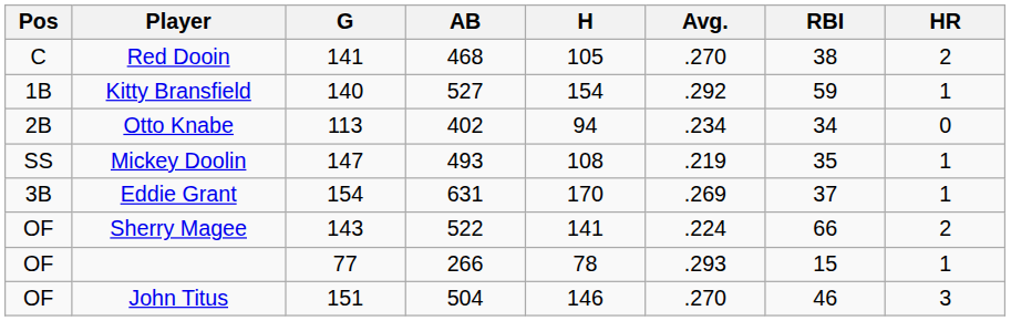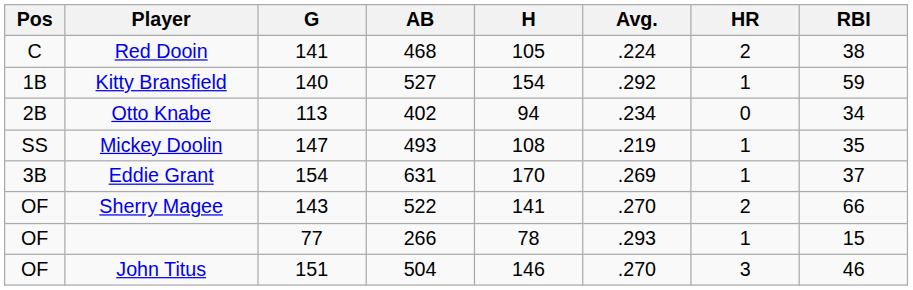columns swapped: HR <-> RBI
Red Dooin | Avg.: .270 -> .224
Sherry Magee | Avg.: .224 -> .270
